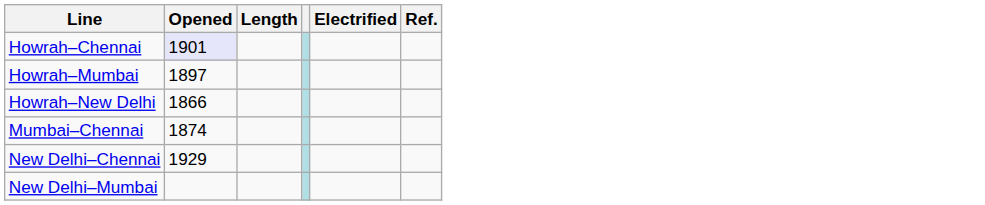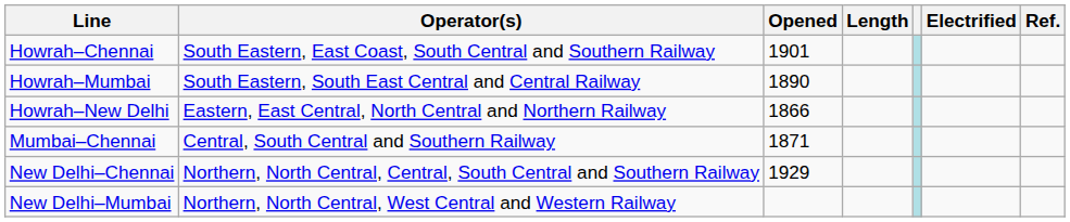+ column: Operator(s) | South Eastern, East Coast, South Central and Southern Railway | South Eastern, South East Central and Central Railway | Eastern, East Central, North Central and Northern Railway | Central, South Central and Southern Railway | Northern, North Central, Central, South Central and Southern Railway | Northern, North Central, West Central and Western Railway
Howrah–Chennai | Opened: lavender background -> no background
Howrah–Mumbai | Opened: 1897 -> 1890
Mumbai–Chennai | Opened: 1874 -> 1871
